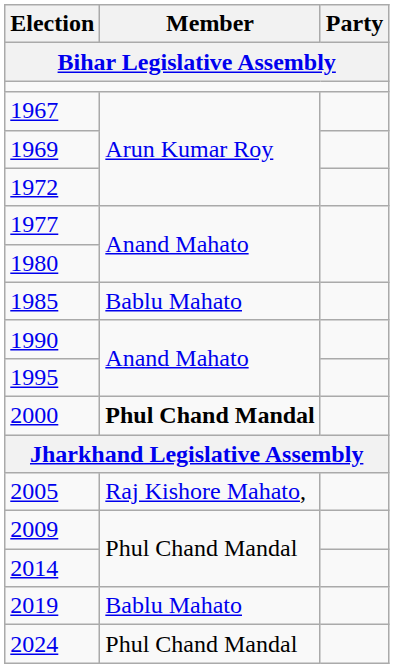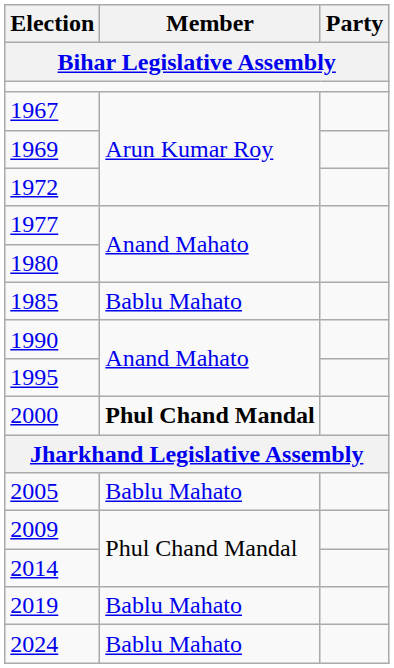2005 | Member: Raj Kishore Mahato, -> Bablu Mahato
2024 | Member: Phul Chand Mandal -> Bablu Mahato
